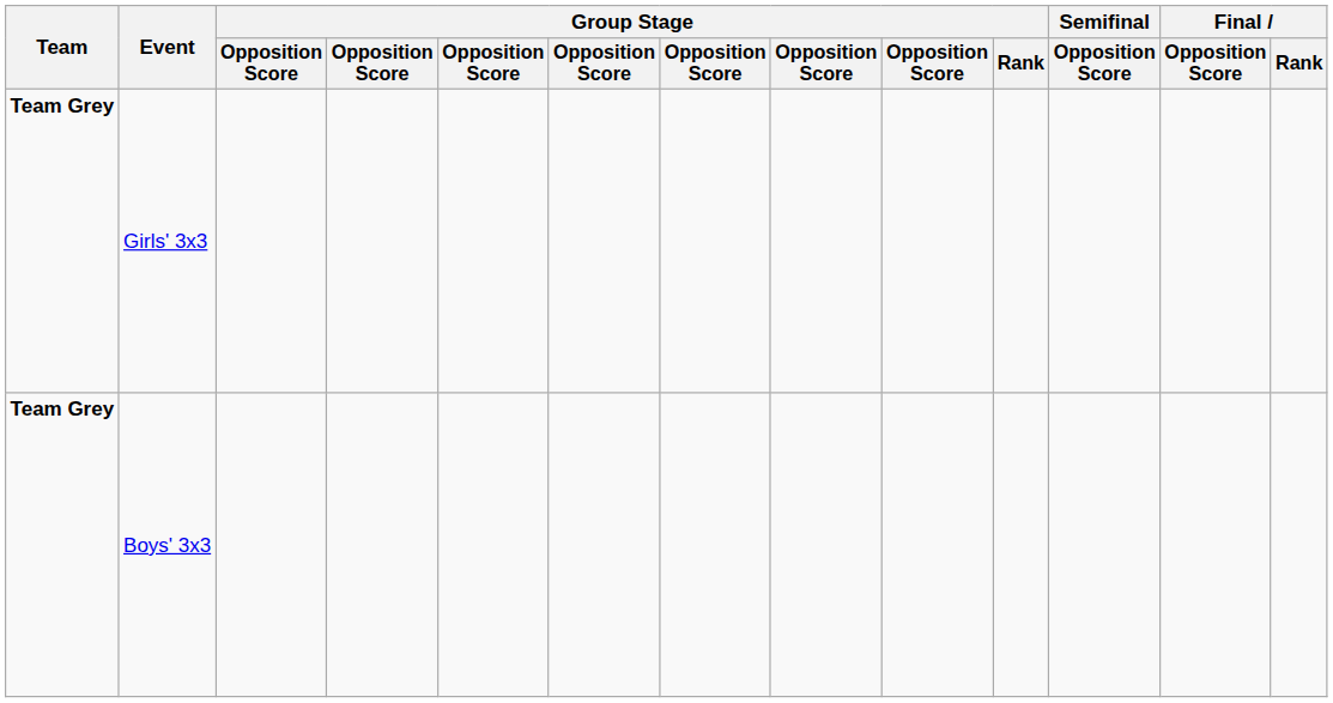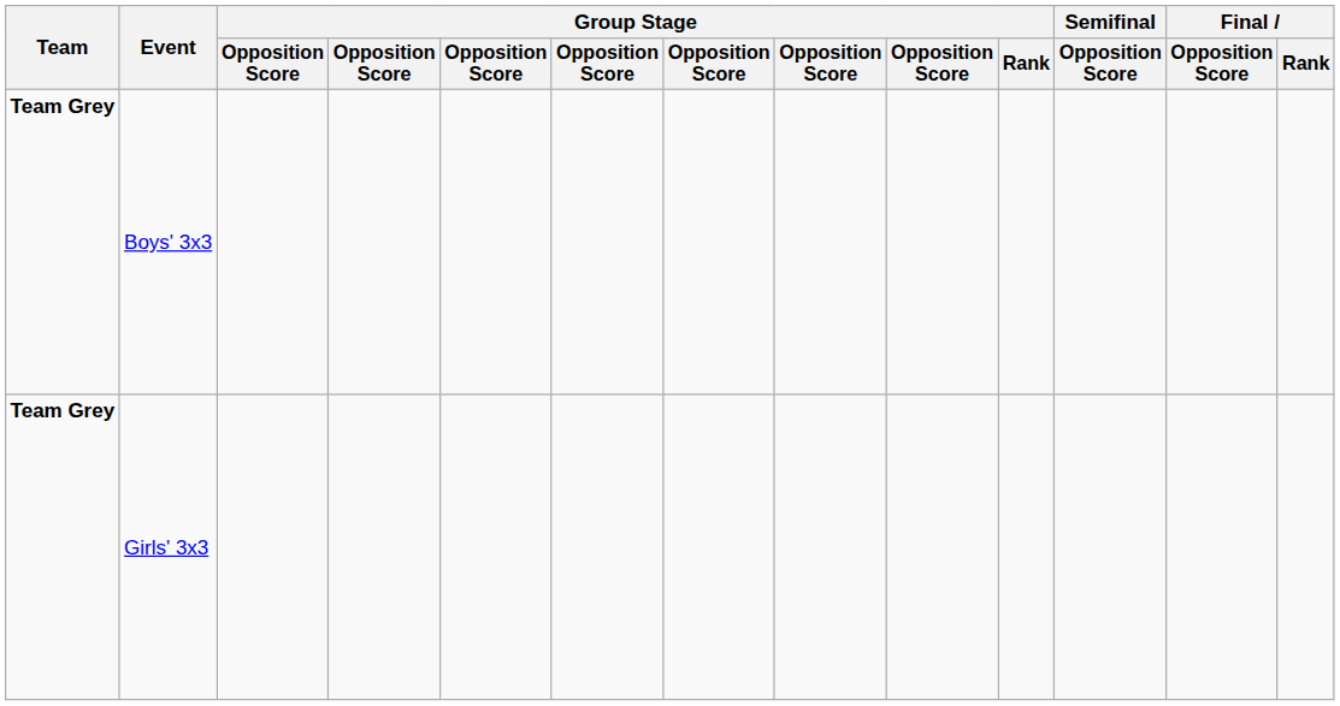rows swapped: Boys' 3x3 <-> Girls' 3x3
